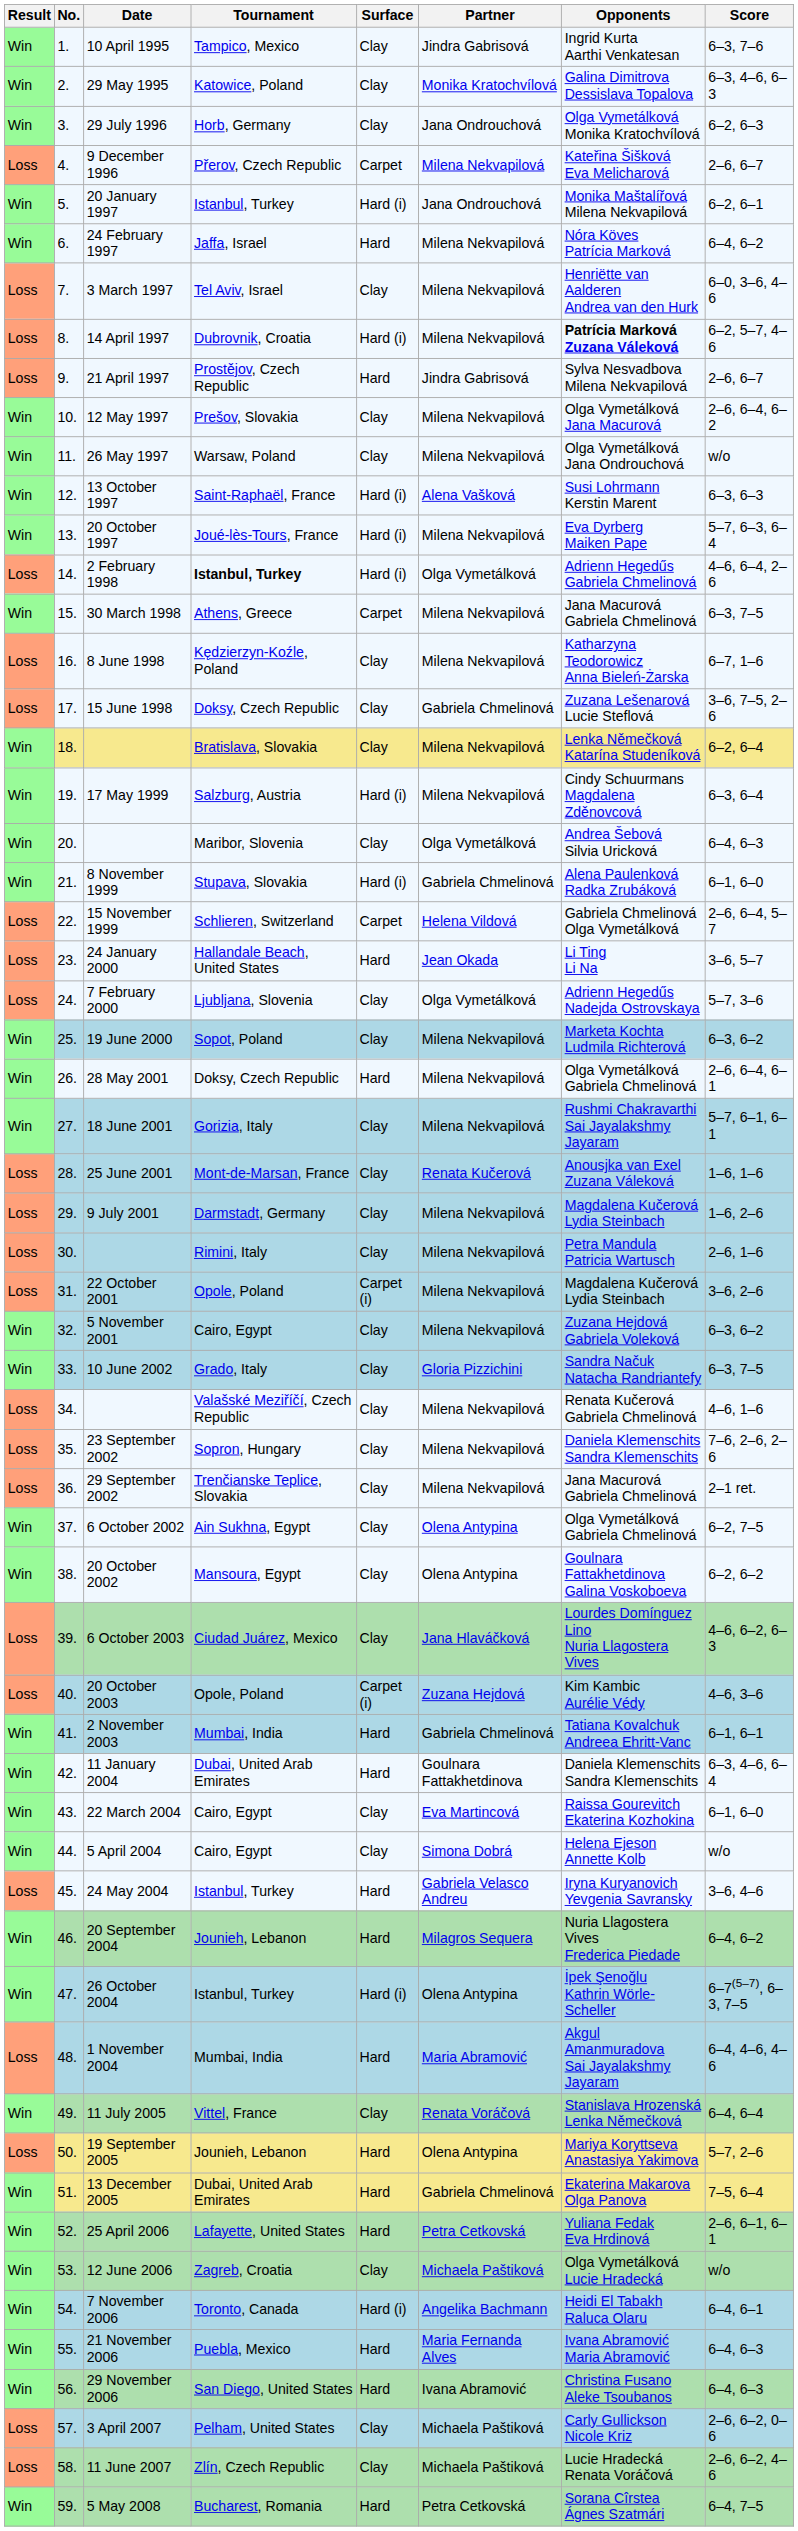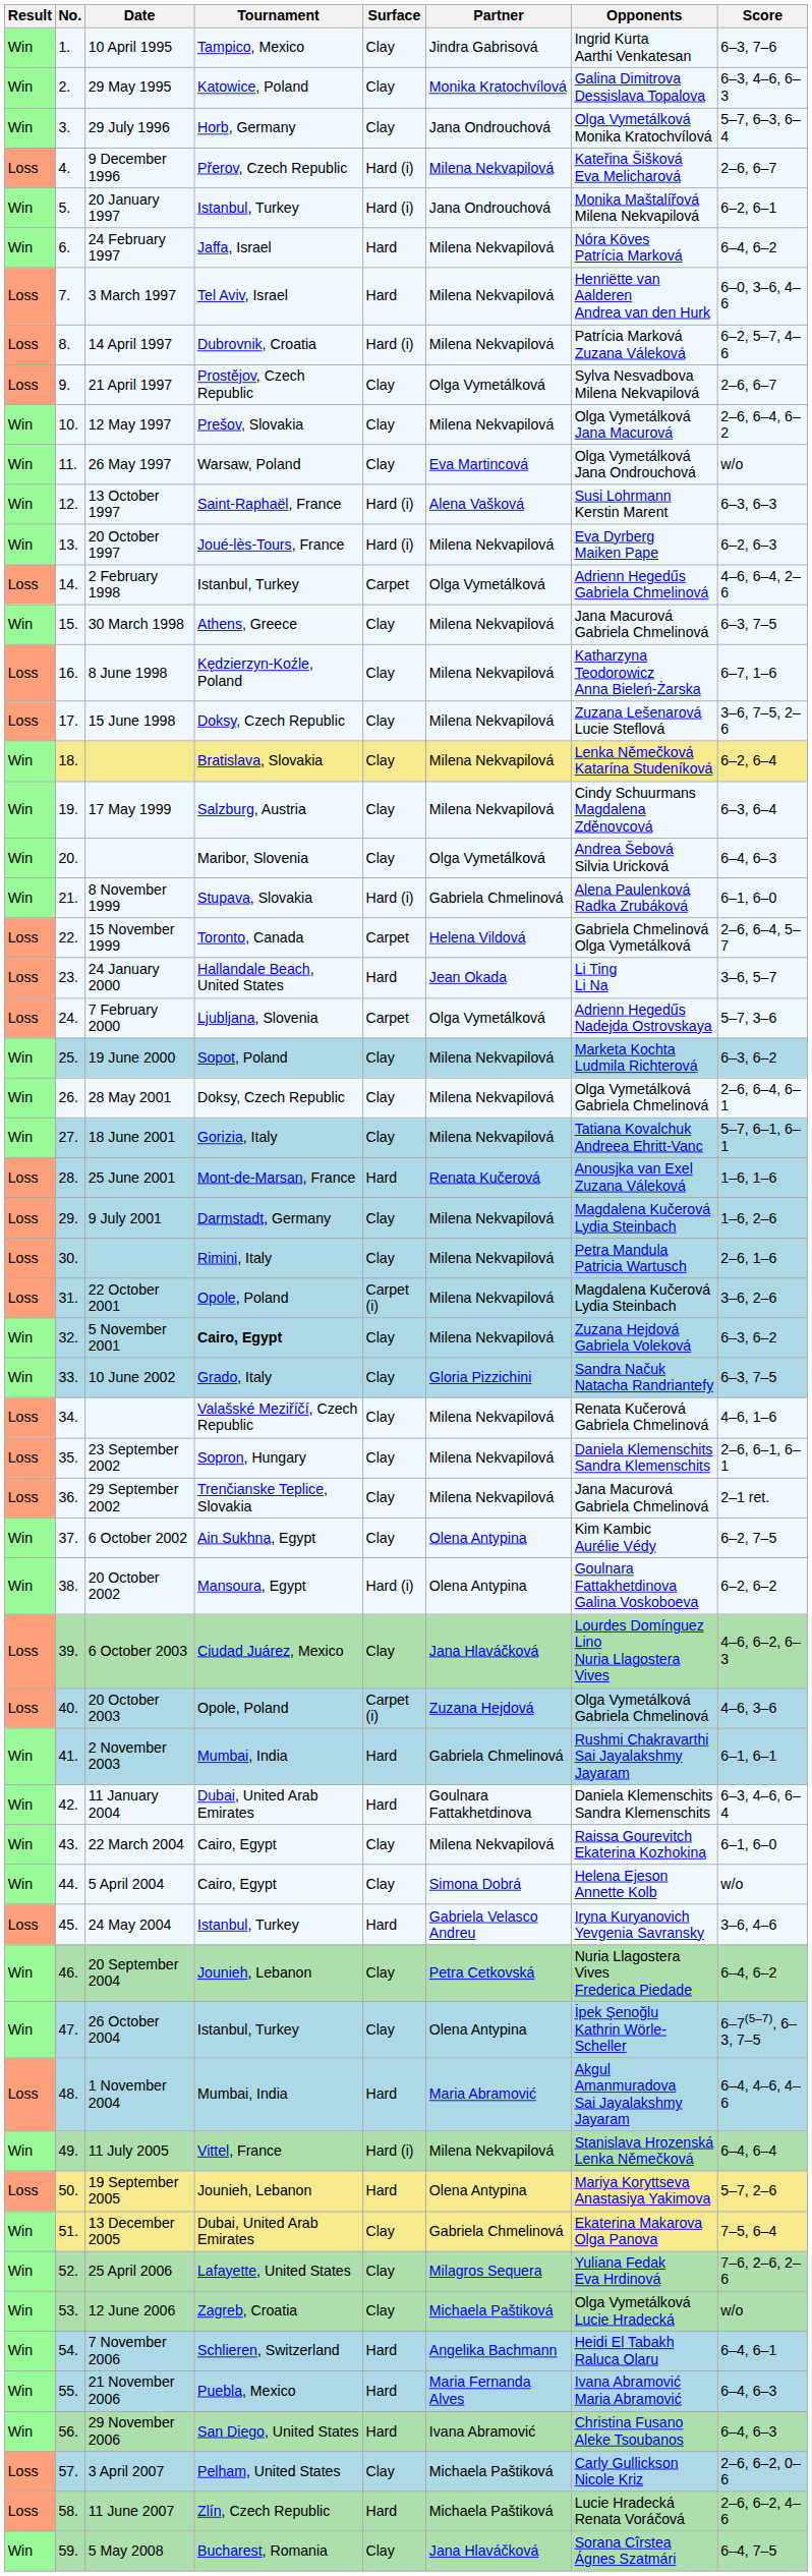29 July 1996 | Score: 6–2, 6–3 -> 5–7, 6–3, 6–4
9 December 1996 | Surface: Carpet -> Hard (i)
3 March 1997 | Surface: Clay -> Hard
14 April 1997 | Opponents: bold -> normal
21 April 1997 | Surface: Hard -> Clay
21 April 1997 | Partner: Jindra Gabrisová -> Olga Vymetálková
26 May 1997 | Partner: Milena Nekvapilová -> Eva Martincová
20 October 1997 | Score: 5–7, 6–3, 6–4 -> 6–2, 6–3
2 February 1998 | Tournament: bold -> normal
2 February 1998 | Surface: Hard (i) -> Carpet
30 March 1998 | Surface: Carpet -> Clay
15 June 1998 | Partner: Gabriela Chmelinová -> Milena Nekvapilová
17 May 1999 | Surface: Hard (i) -> Clay
15 November 1999 | Tournament: Schlieren, Switzerland -> Toronto, Canada
7 February 2000 | Surface: Clay -> Carpet
28 May 2001 | Surface: Hard -> Clay
18 June 2001 | Opponents: Rushmi Chakravarthi Sai Jayalakshmy Jayaram -> Tatiana Kovalchuk Andreea Ehritt-Vanc
25 June 2001 | Surface: Clay -> Hard
5 November 2001 | Tournament: normal -> bold
23 September 2002 | Score: 7–6, 2–6, 2–6 -> 2–6, 6–1, 6–1
6 October 2002 | Opponents: Olga Vymetálková Gabriela Chmelinová -> Kim Kambic Aurélie Védy
20 October 2002 | Surface: Clay -> Hard (i)
20 October 2003 | Opponents: Kim Kambic Aurélie Védy -> Olga Vymetálková Gabriela Chmelinová
2 November 2003 | Opponents: Tatiana Kovalchuk Andreea Ehritt-Vanc -> Rushmi Chakravarthi Sai Jayalakshmy Jayaram
22 March 2004 | Partner: Eva Martincová -> Milena Nekvapilová
20 September 2004 | Surface: Hard -> Clay
20 September 2004 | Partner: Milagros Sequera -> Petra Cetkovská
26 October 2004 | Surface: Hard (i) -> Clay
11 July 2005 | Surface: Clay -> Hard (i)
11 July 2005 | Partner: Renata Voráčová -> Milena Nekvapilová
13 December 2005 | Surface: Hard -> Clay
25 April 2006 | Surface: Hard -> Clay
25 April 2006 | Partner: Petra Cetkovská -> Milagros Sequera
25 April 2006 | Score: 2–6, 6–1, 6–1 -> 7–6, 2–6, 2–6
7 November 2006 | Tournament: Toronto, Canada -> Schlieren, Switzerland
7 November 2006 | Surface: Hard (i) -> Hard
11 June 2007 | Surface: Clay -> Hard
5 May 2008 | Surface: Hard -> Clay
5 May 2008 | Partner: Petra Cetkovská -> Jana Hlaváčková
